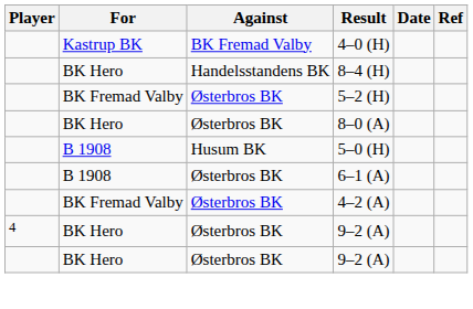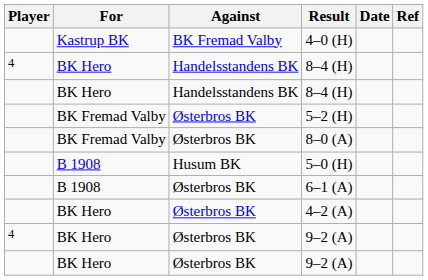+ row: 4 | BK Hero | Handelsstandens BK | 8–4 (H)
8–0 (A) | For: BK Hero -> BK Fremad Valby
4–2 (A) | For: BK Fremad Valby -> BK Hero
